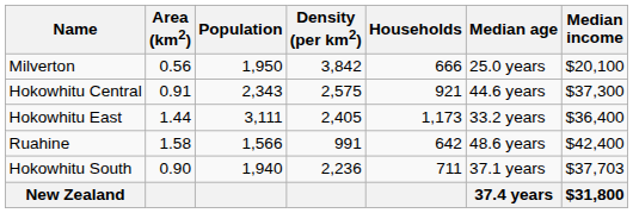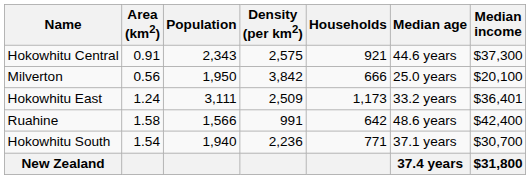rows swapped: Milverton <-> Hokowhitu Central
Hokowhitu East | Area (km2): 1.44 -> 1.24
Hokowhitu East | Density (per km2): 2,405 -> 2,509
Hokowhitu East | Median income: $36,400 -> $36,401
Hokowhitu South | Area (km2): 0.90 -> 1.54
Hokowhitu South | Households: 711 -> 771
Hokowhitu South | Median income: $37,703 -> $30,700
